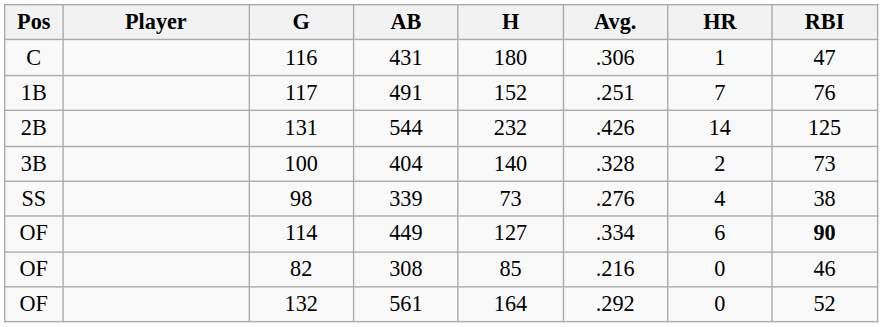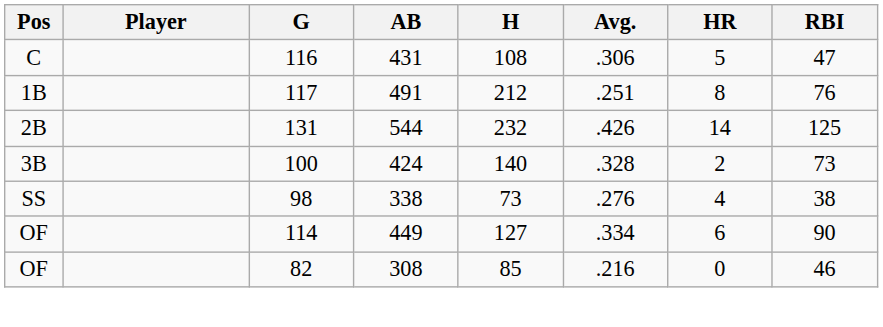116 | H: 180 -> 108
116 | HR: 1 -> 5
117 | H: 152 -> 212
117 | HR: 7 -> 8
100 | AB: 404 -> 424
98 | AB: 339 -> 338
114 | RBI: bold -> normal
- row: OF | 132 | 561 | 164 | .292 | 0 | 52
